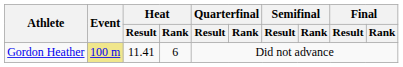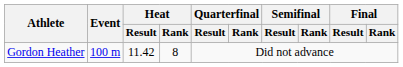Gordon Heather | Event: khaki background -> no background
Gordon Heather | Heat / Result: 11.41 -> 11.42
Gordon Heather | Heat / Rank: 6 -> 8
